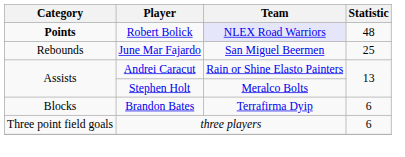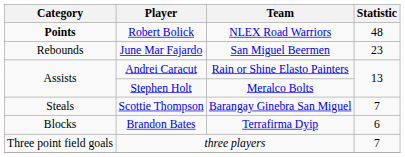Robert Bolick | Team: lavender background -> no background
June Mar Fajardo | Statistic: 25 -> 23
+ row: Steals | Scottie Thompson | Barangay Ginebra San Miguel | 7
three players | Statistic: 6 -> 7
